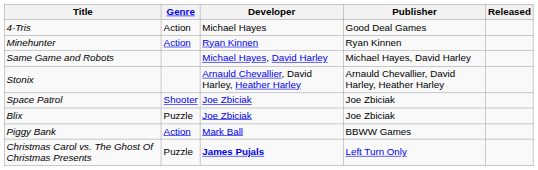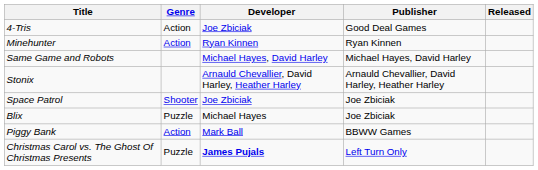4-Tris | Developer: Michael Hayes -> Joe Zbiciak
Blix | Developer: Joe Zbiciak -> Michael Hayes
